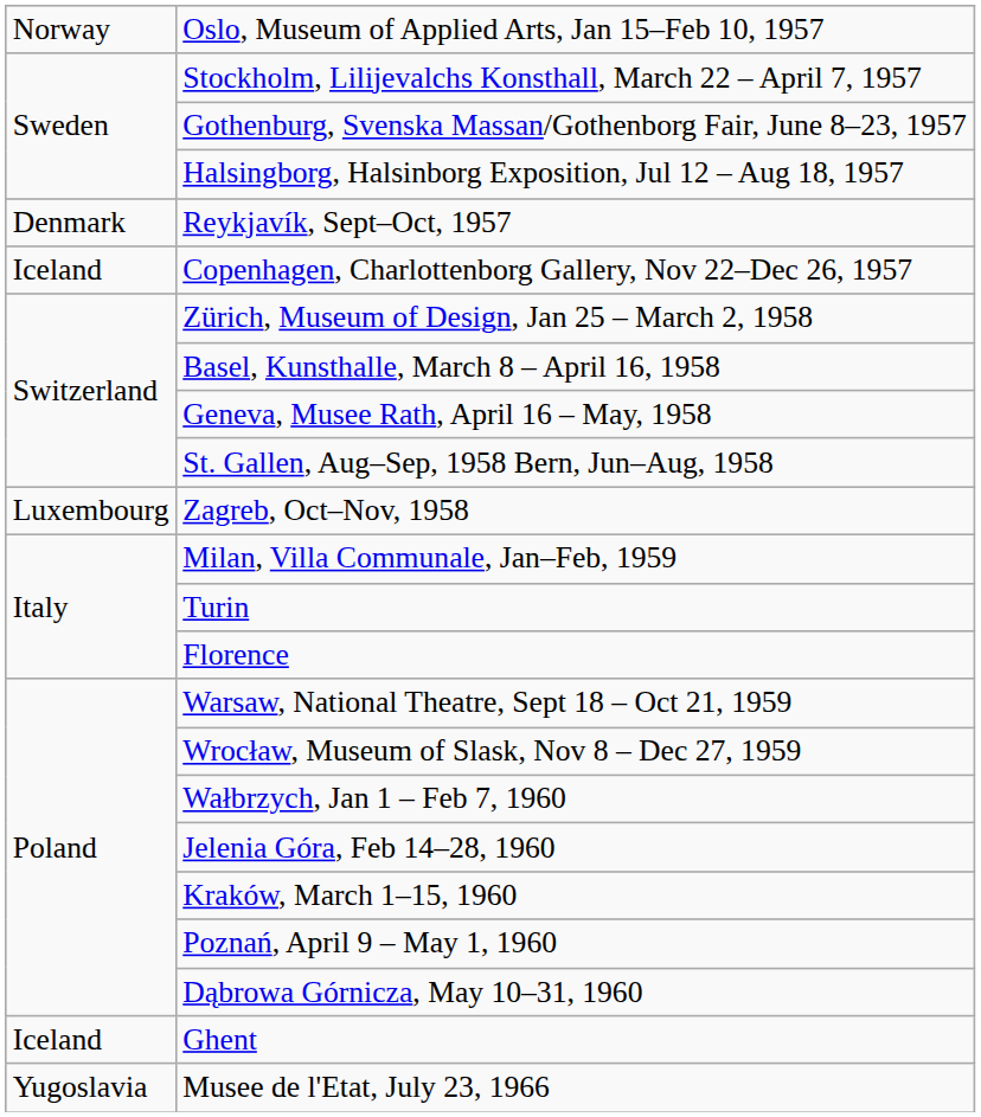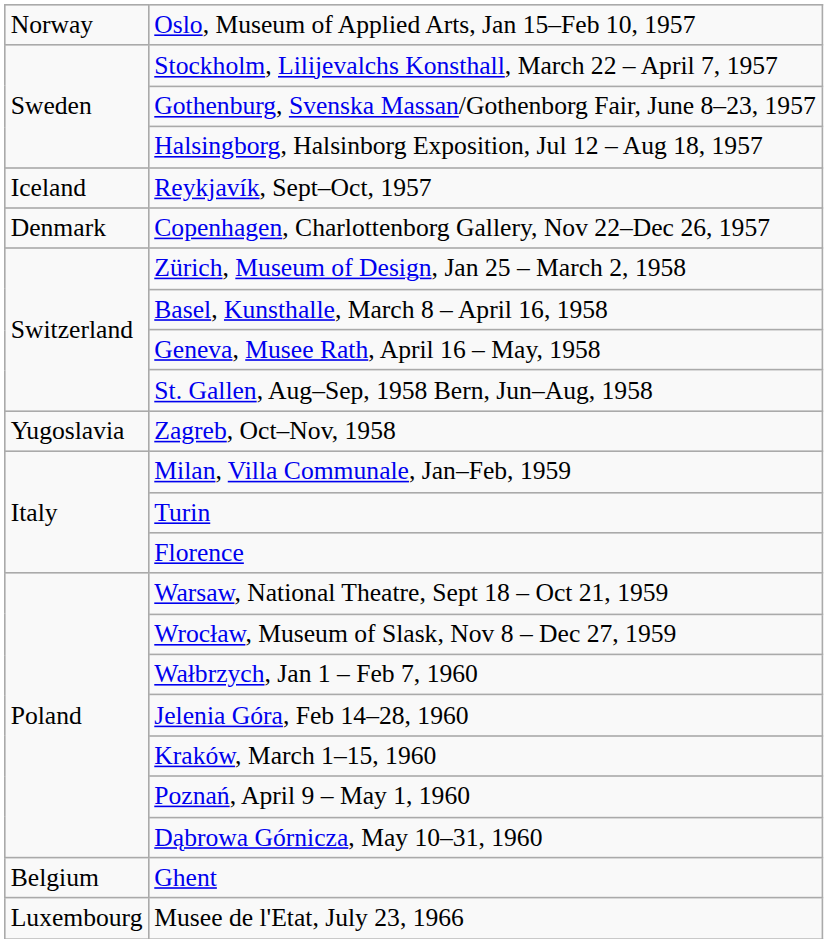Reykjavík, Sept–Oct, 1957 | column 1: Denmark -> Iceland
Copenhagen, Charlottenborg Gallery, Nov 22–Dec 26, 1957 | column 1: Iceland -> Denmark
Zagreb, Oct–Nov, 1958 | column 1: Luxembourg -> Yugoslavia
Ghent | column 1: Iceland -> Belgium
Musee de l'Etat, July 23, 1966 | column 1: Yugoslavia -> Luxembourg
